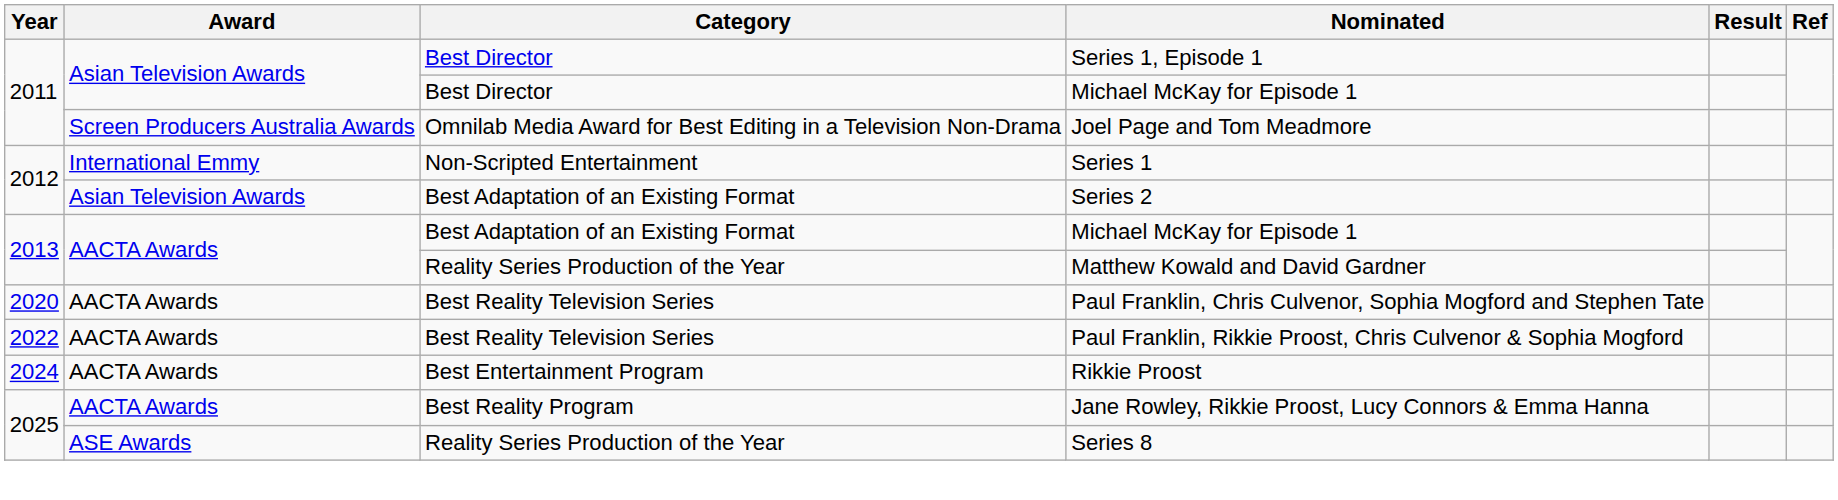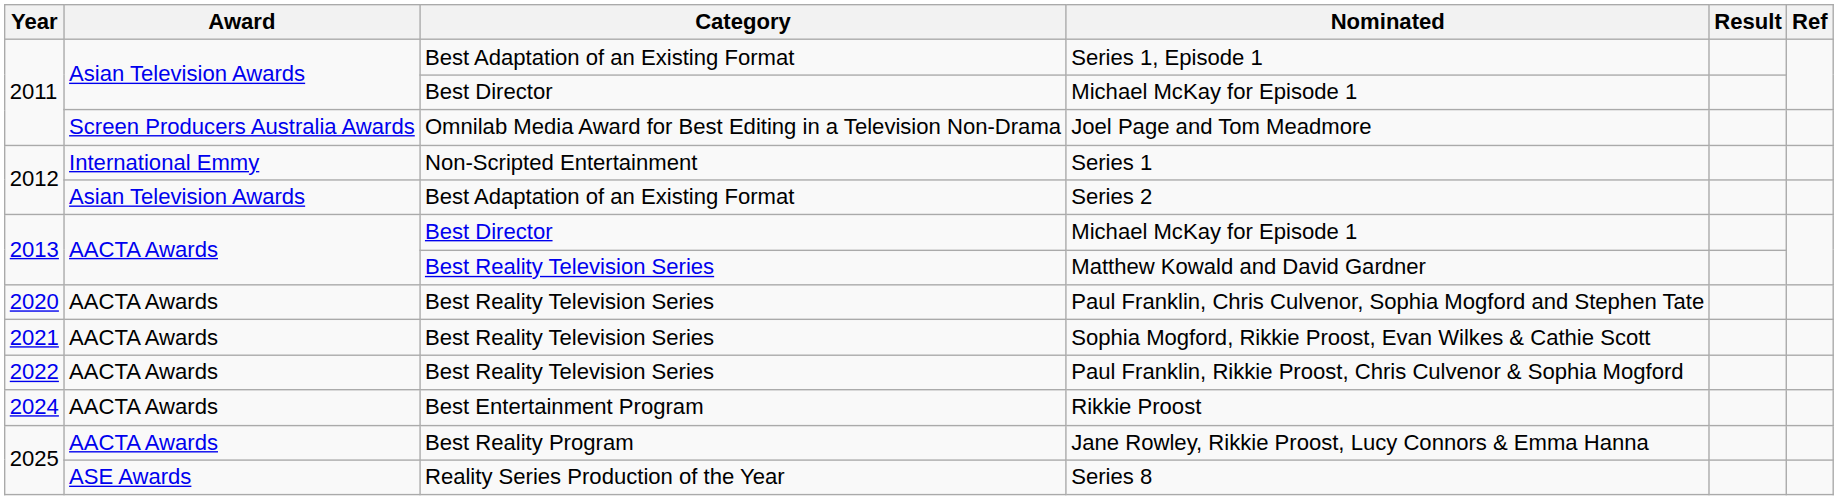Series 1, Episode 1 | Category: Best Director -> Best Adaptation of an Existing Format
2013 / Michael McKay for Episode 1 | Category: Best Adaptation of an Existing Format -> Best Director
Matthew Kowald and David Gardner | Category: Reality Series Production of the Year -> Best Reality Television Series
+ row: 2021 | AACTA Awards | Best Reality Television Series | Sophia Mogford, Rikkie Proost, Evan Wilkes & Cathie Scott
